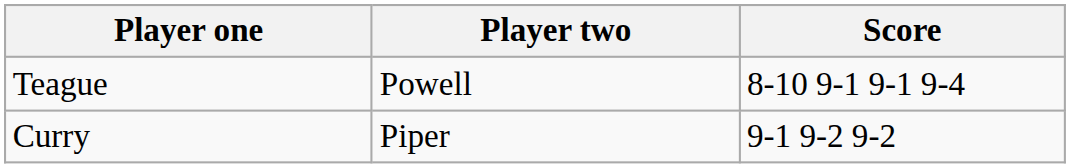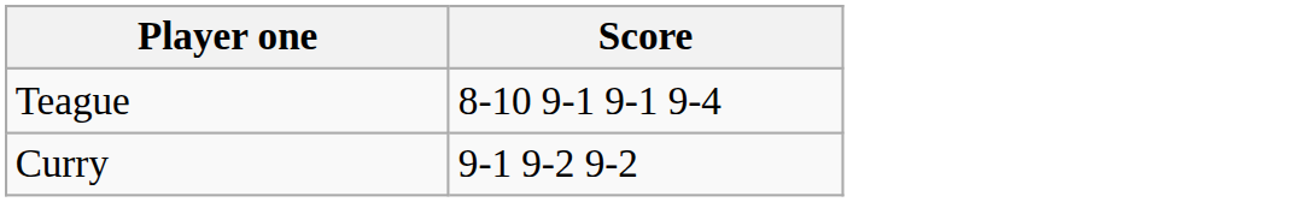- column: Player two | Powell | Piper
